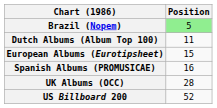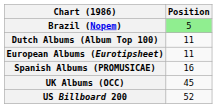European Albums (Eurotipsheet) | Position: 15 -> 11
UK Albums (OCC) | Position: 28 -> 45
